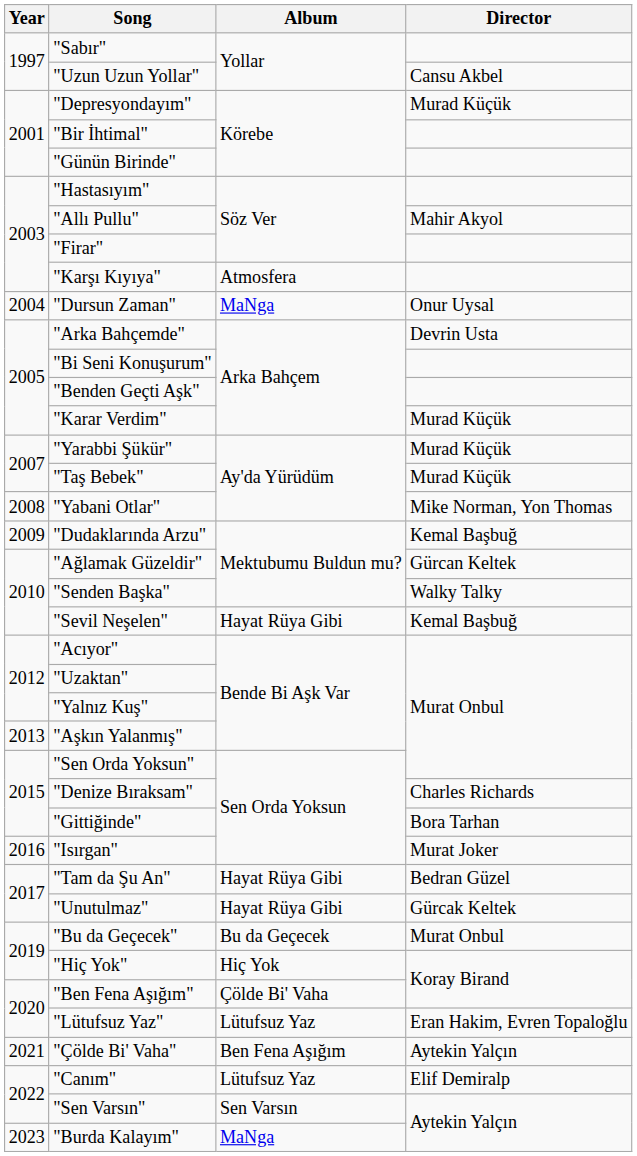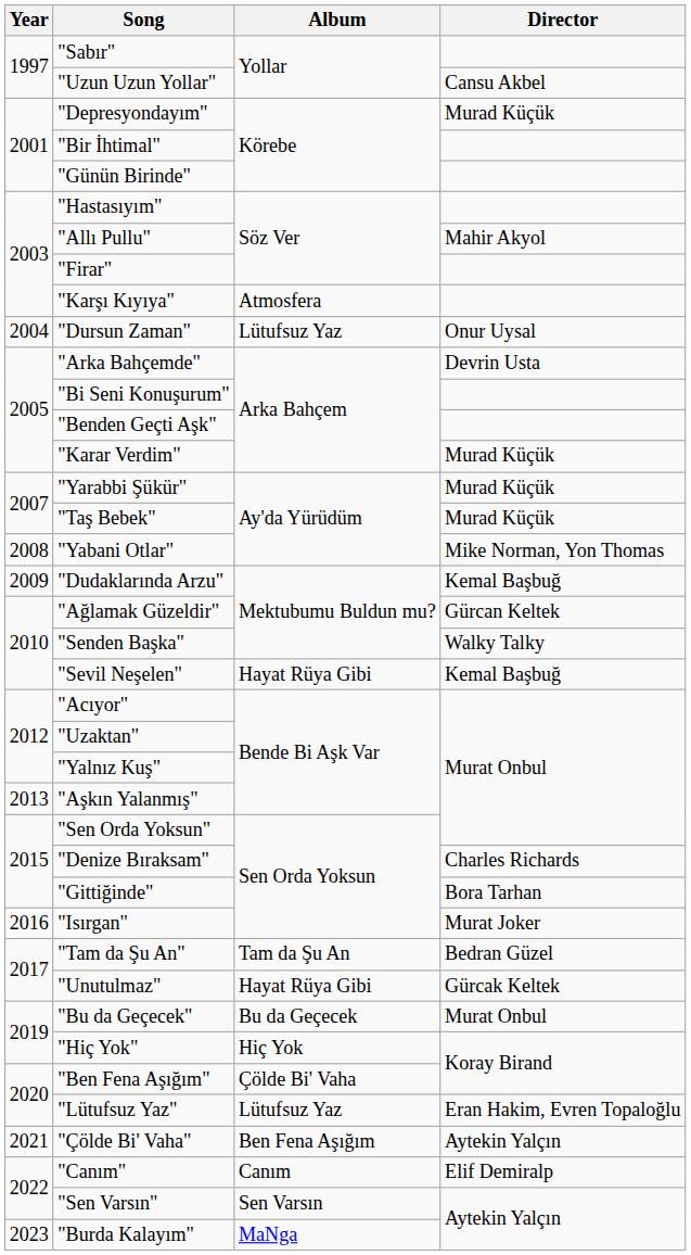"Dursun Zaman" | Album: MaNga -> Lütufsuz Yaz
"Tam da Şu An" | Album: Hayat Rüya Gibi -> Tam da Şu An
"Canım" | Album: Lütufsuz Yaz -> Canım
